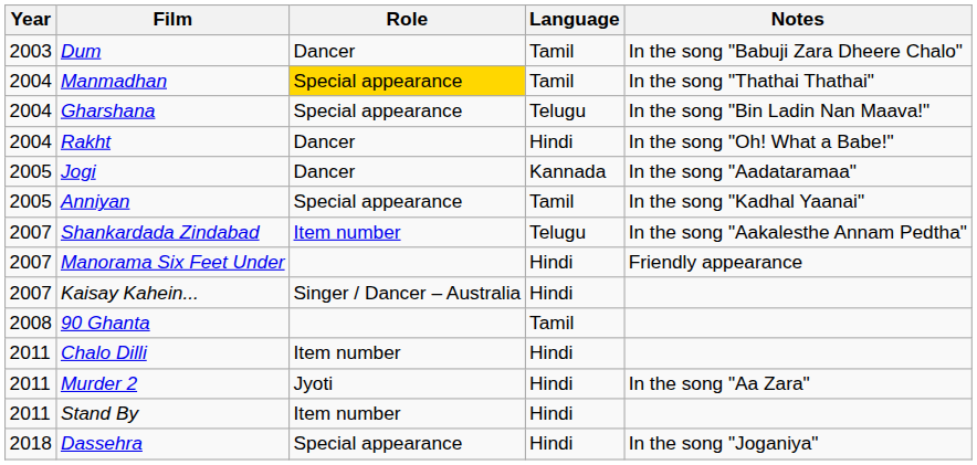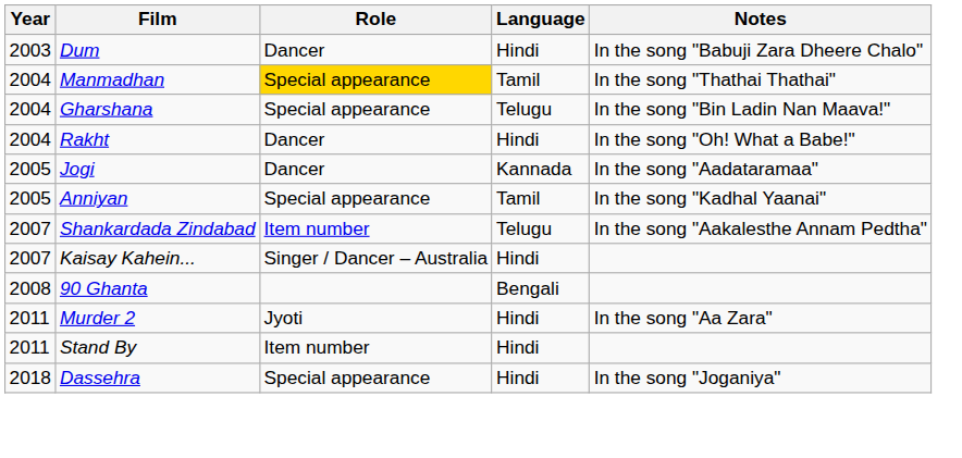Dum | Language: Tamil -> Hindi
- row: 2007 | Manorama Six Feet Under | Hindi | Friendly appearance
90 Ghanta | Language: Tamil -> Bengali
- row: 2011 | Chalo Dilli | Item number | Hindi
